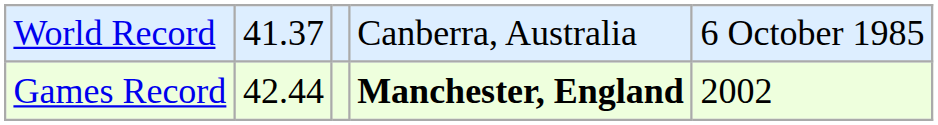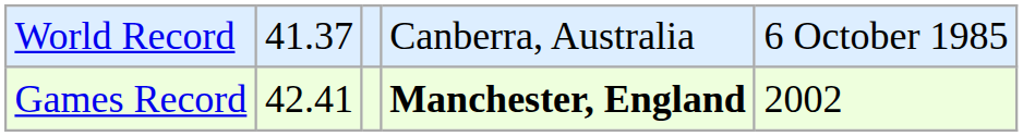Games Record | column 2: 42.44 -> 42.41
